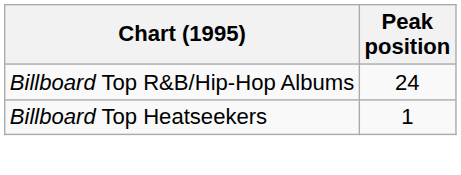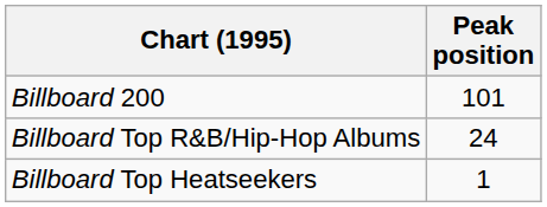+ row: Billboard 200 | 101
